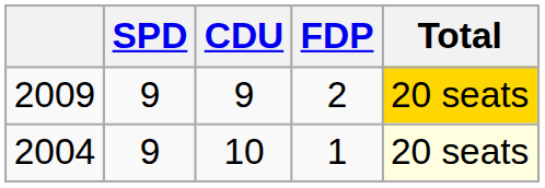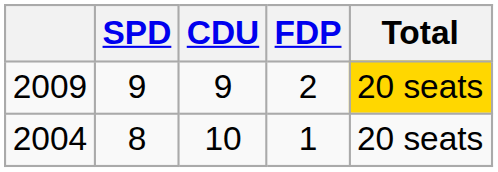2004 | SPD: 9 -> 8
2004 | Total: lightyellow background -> no background
